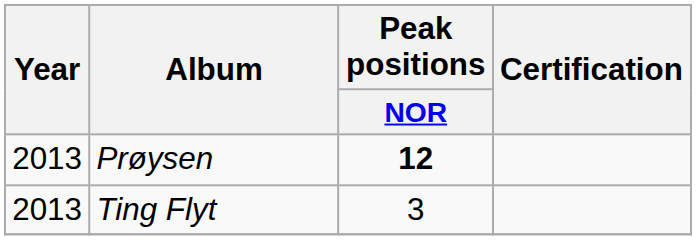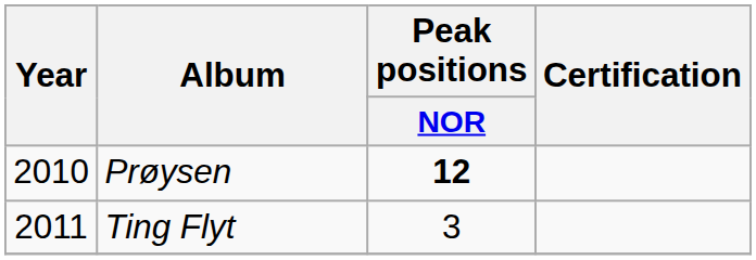Prøysen | Year: 2013 -> 2010
Ting Flyt | Year: 2013 -> 2011
